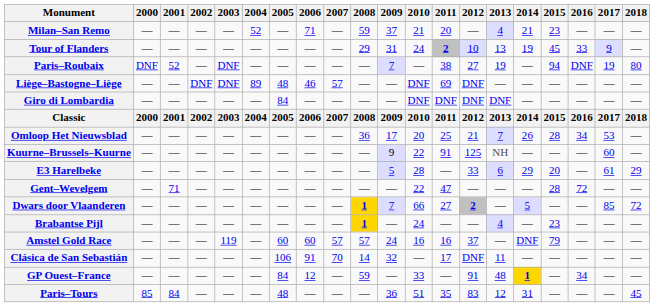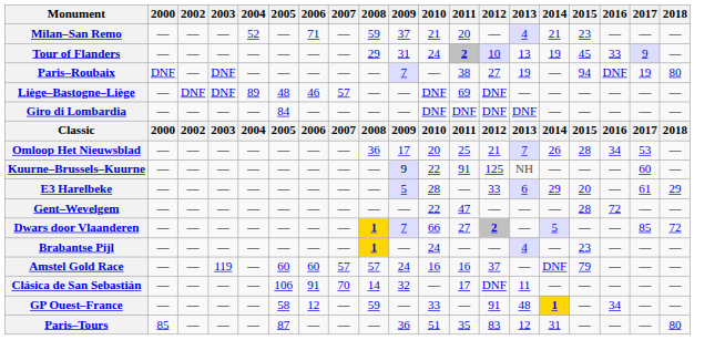- column: 2001 | — | — | 52 | — | — | 2001 | — | — | — | 71 | — | — | — | — | — | 84
GP Ouest–France | 2005: 84 -> 58
Paris–Tours | 2005: 48 -> 87
Paris–Tours | 2018: 45 -> 80
